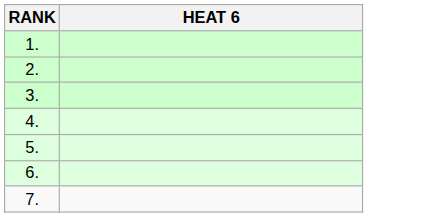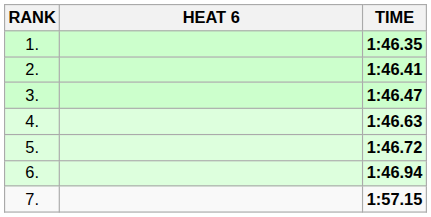+ column: TIME | 1:46.35 | 1:46.41 | 1:46.47 | 1:46.63 | 1:46.72 | 1:46.94 | 1:57.15
